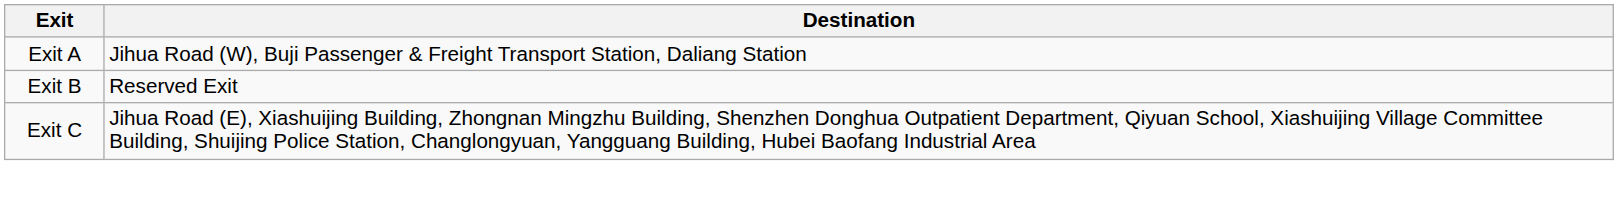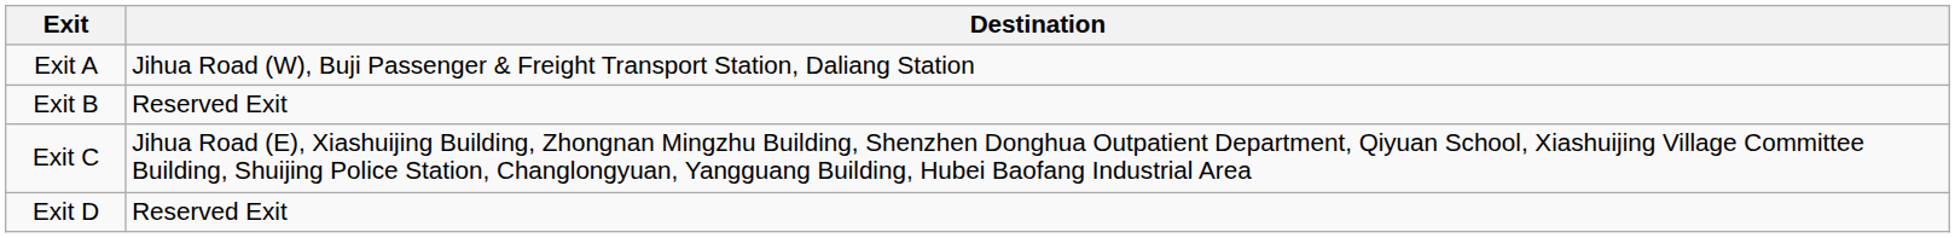+ row: Exit D | Reserved Exit
